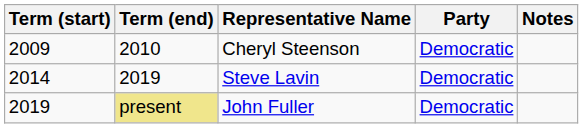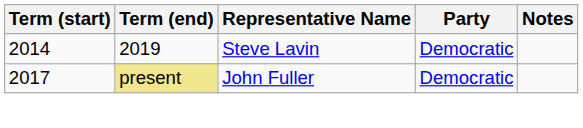- row: 2009 | 2010 | Cheryl Steenson | Democratic
John Fuller | Term (start): 2019 -> 2017
